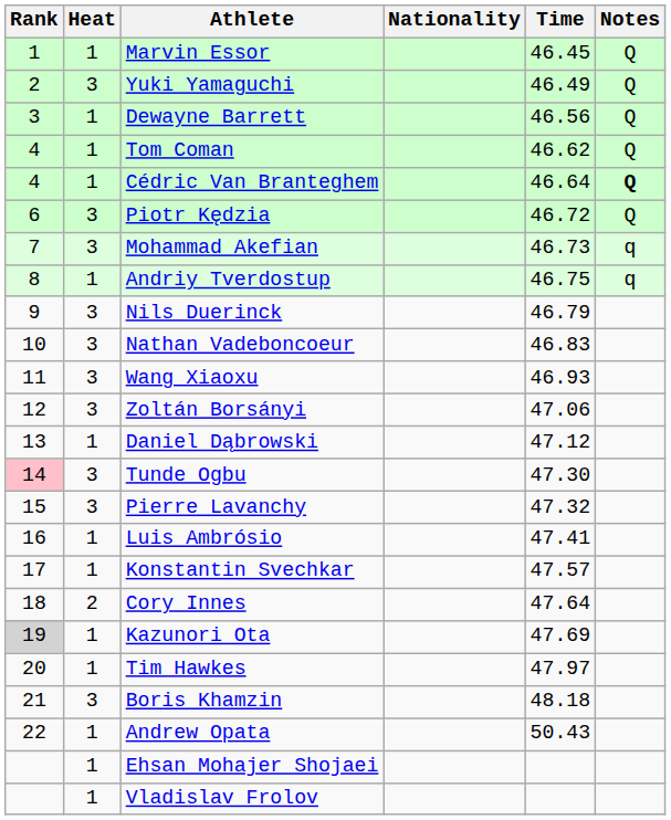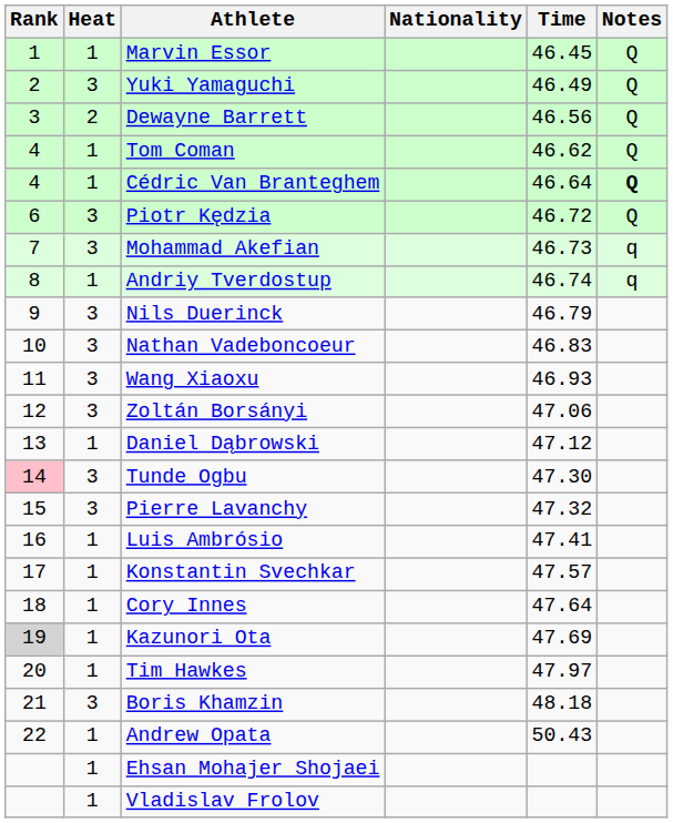Dewayne Barrett | Heat: 1 -> 2
Andriy Tverdostup | Time: 46.75 -> 46.74
Cory Innes | Heat: 2 -> 1
